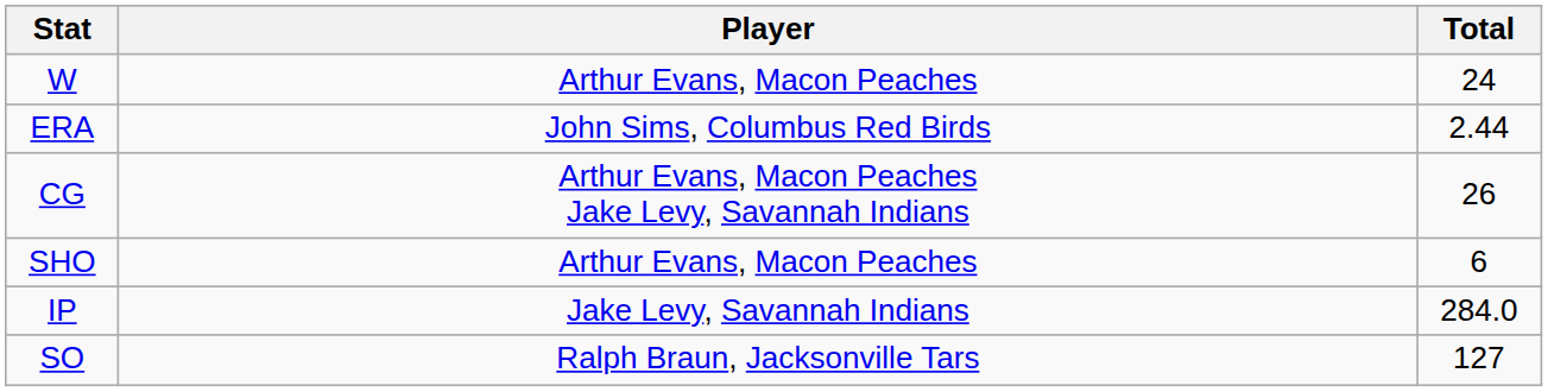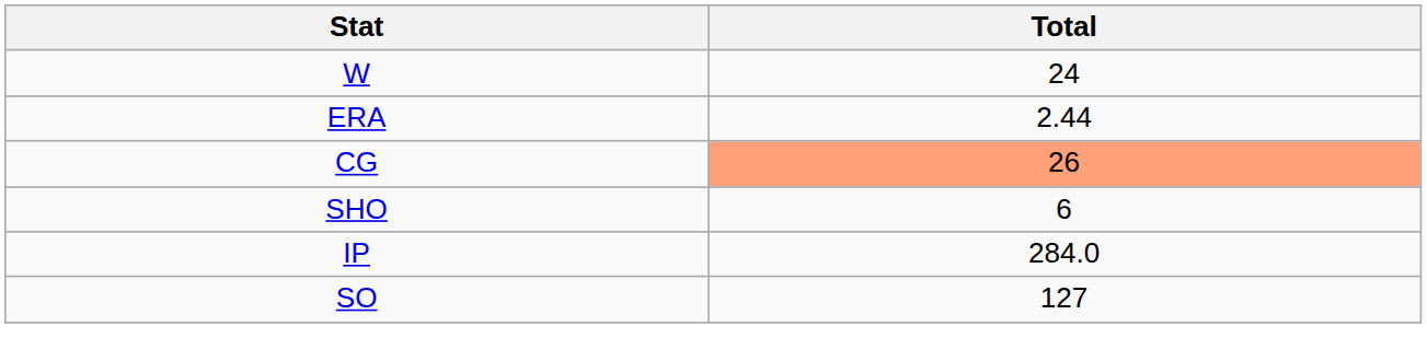- column: Player | Arthur Evans, Macon Peaches | John Sims, Columbus Red Birds | Arthur Evans, Macon Peaches Jake Levy, Savannah Indians | Arthur Evans, Macon Peaches | Jake Levy, Savannah Indians | Ralph Braun, Jacksonville Tars
CG | Total: no background -> lightsalmon background
